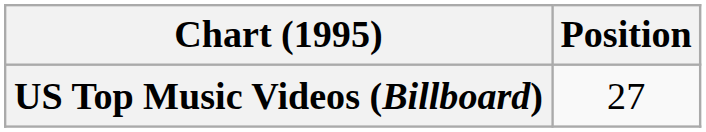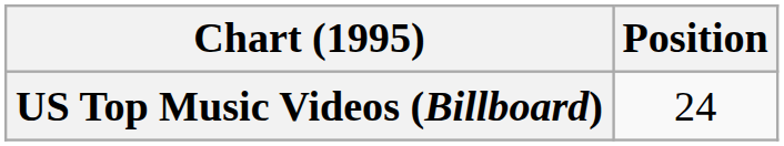US Top Music Videos (Billboard) | Position: 27 -> 24
